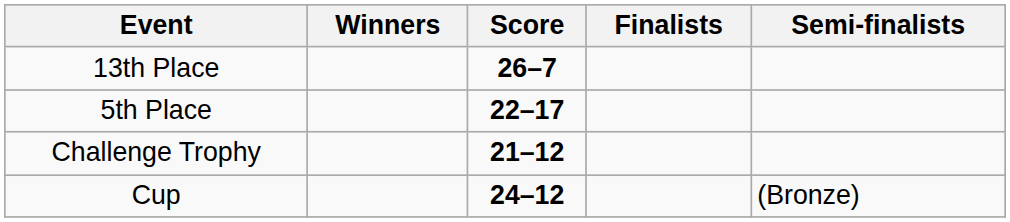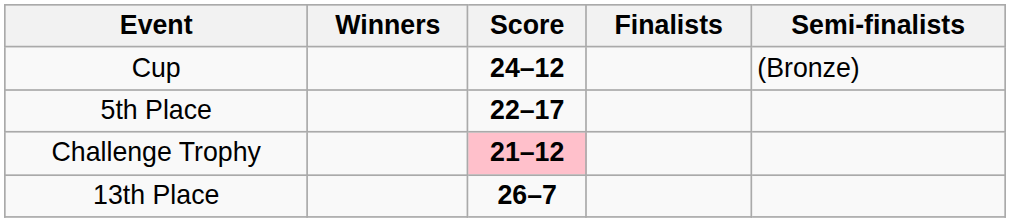rows swapped: Cup <-> 13th Place
Challenge Trophy | Score: no background -> pink background
